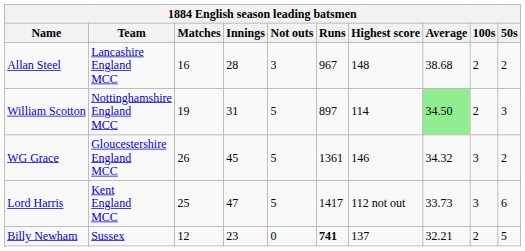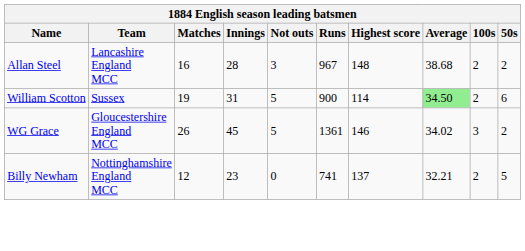William Scotton | Team: Nottinghamshire England MCC -> Sussex
William Scotton | Runs: 897 -> 900
William Scotton | 50s: 3 -> 6
WG Grace | Average: 34.32 -> 34.02
- row: Lord Harris | Kent England MCC | 25 | 47 | 5 | 1417 | 112 not out | 33.73 | 3 | 6
Billy Newham | Team: Sussex -> Nottinghamshire England MCC
Billy Newham | Runs: bold -> normal
